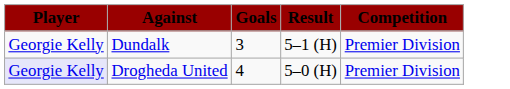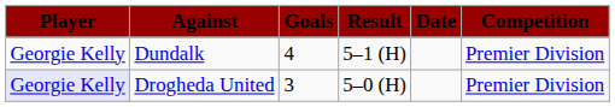+ column: Date
Dundalk | Goals: 3 -> 4
Drogheda United | Goals: 4 -> 3
